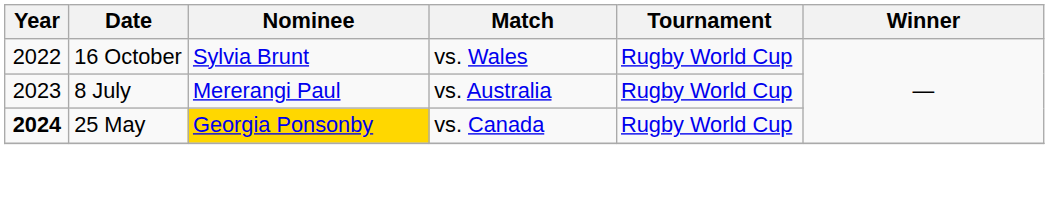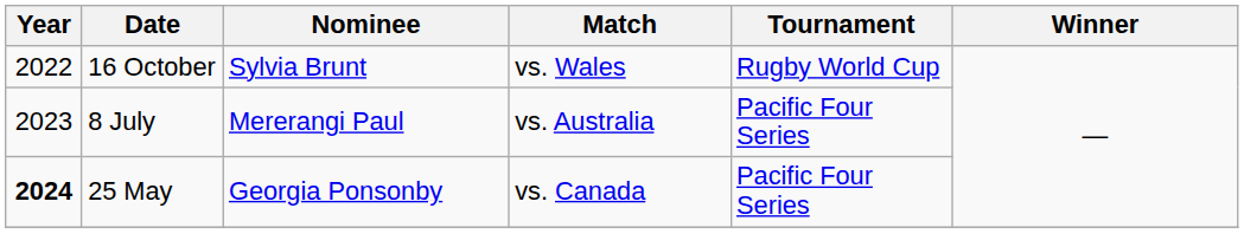8 July | Tournament: Rugby World Cup -> Pacific Four Series
25 May | Nominee: gold background -> no background
25 May | Tournament: Rugby World Cup -> Pacific Four Series
